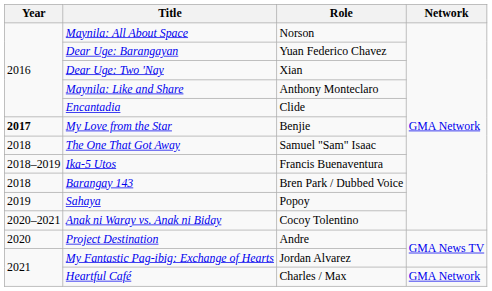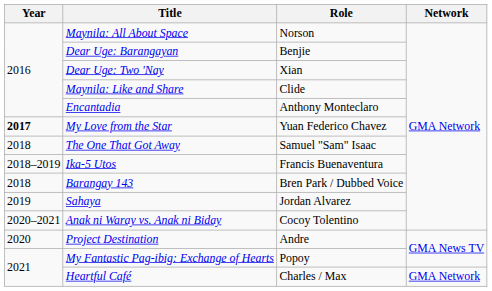Dear Uge: Barangayan | Role: Yuan Federico Chavez -> Benjie
Maynila: Like and Share | Role: Anthony Monteclaro -> Clide
Encantadia | Role: Clide -> Anthony Monteclaro
My Love from the Star | Role: Benjie -> Yuan Federico Chavez
Sahaya | Role: Popoy -> Jordan Alvarez
My Fantastic Pag-ibig: Exchange of Hearts | Role: Jordan Alvarez -> Popoy
